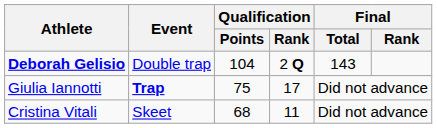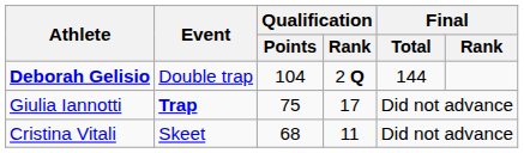Deborah Gelisio | Final / Total: 143 -> 144
